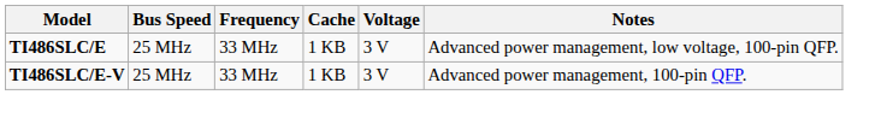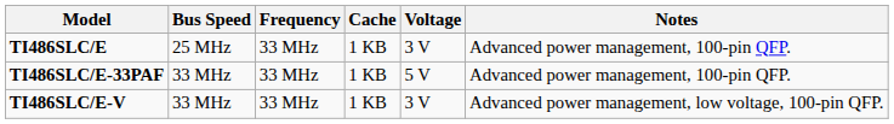TI486SLC/E | Notes: Advanced power management, low voltage, 100-pin QFP. -> Advanced power management, 100-pin QFP.
+ row: TI486SLC/E-33PAF | 33 MHz | 33 MHz | 1 KB | 5 V | Advanced power management, 100-pin QFP.
TI486SLC/E-V | Bus Speed: 25 MHz -> 33 MHz
TI486SLC/E-V | Notes: Advanced power management, 100-pin QFP. -> Advanced power management, low voltage, 100-pin QFP.
